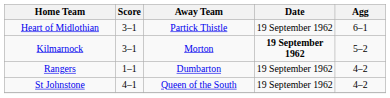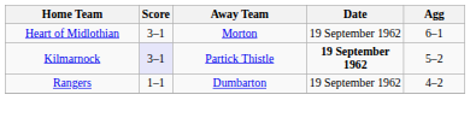Heart of Midlothian | Away Team: Partick Thistle -> Morton
Kilmarnock | Score: no background -> lavender background
Kilmarnock | Away Team: Morton -> Partick Thistle
- row: St Johnstone | 4–1 | Queen of the South | 19 September 1962 | 4–2
